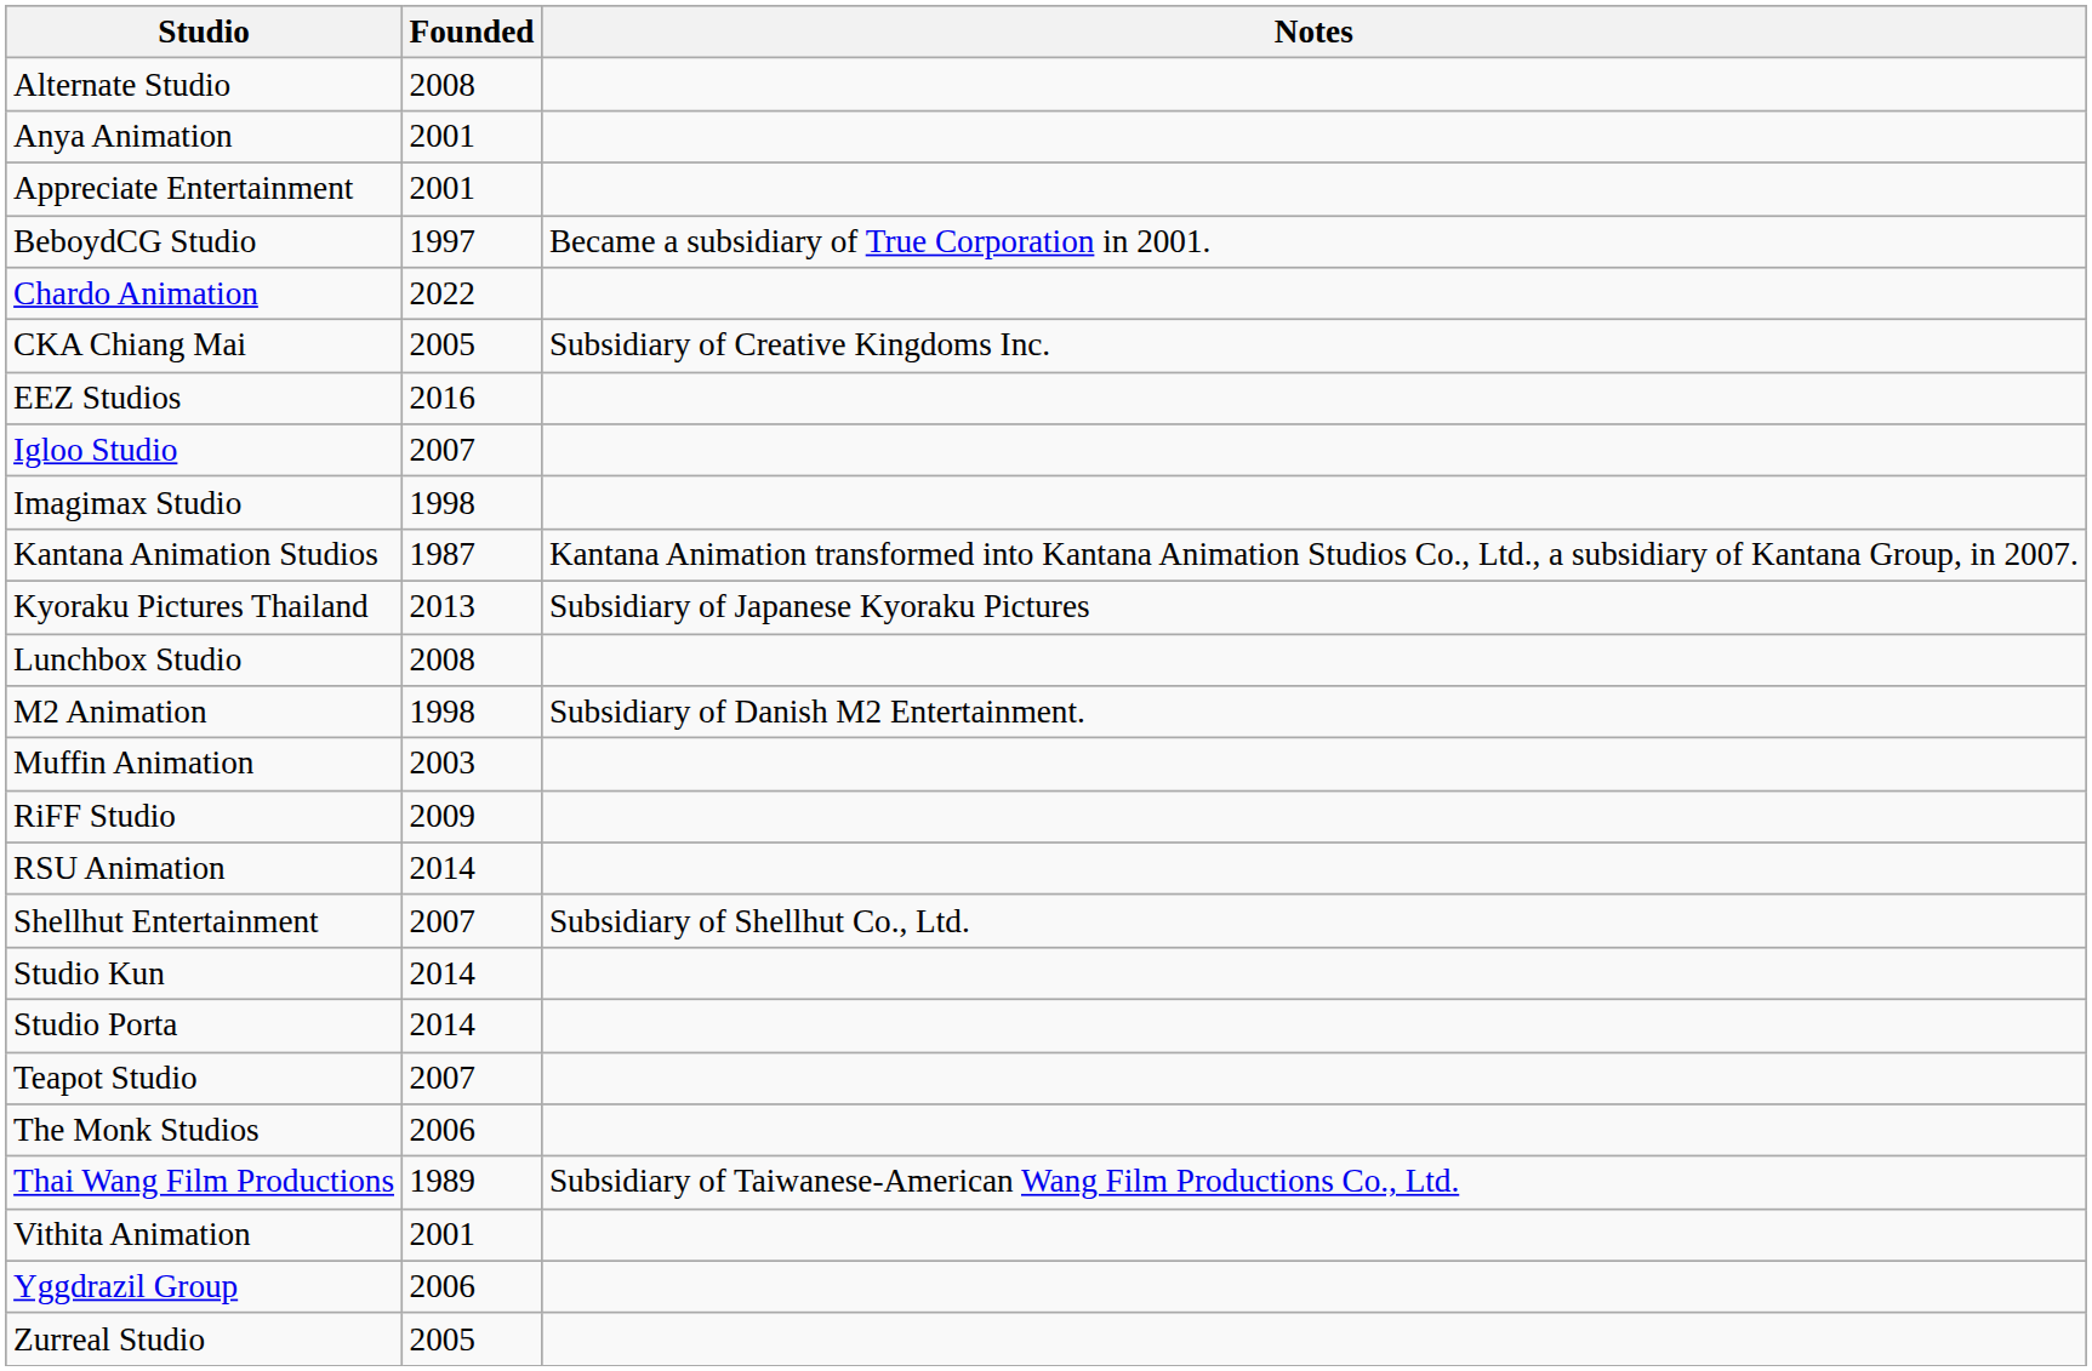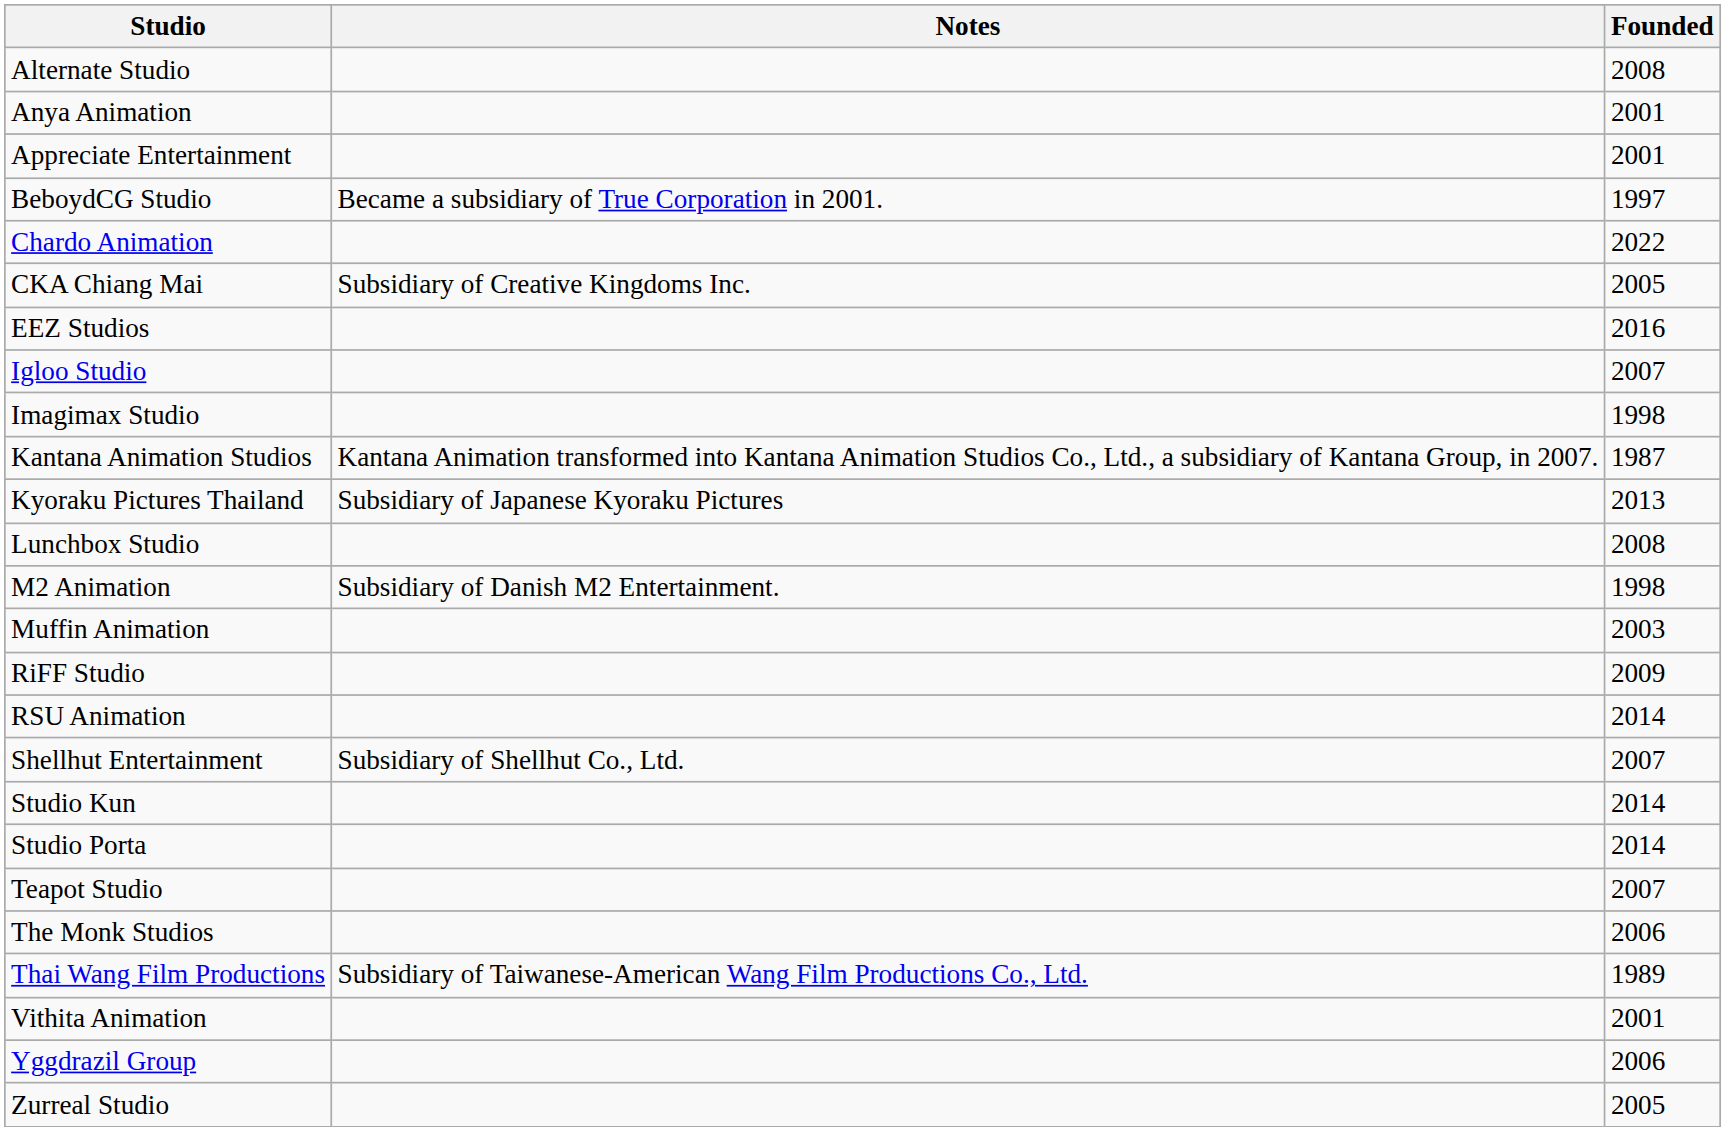columns swapped: Founded <-> Notes
